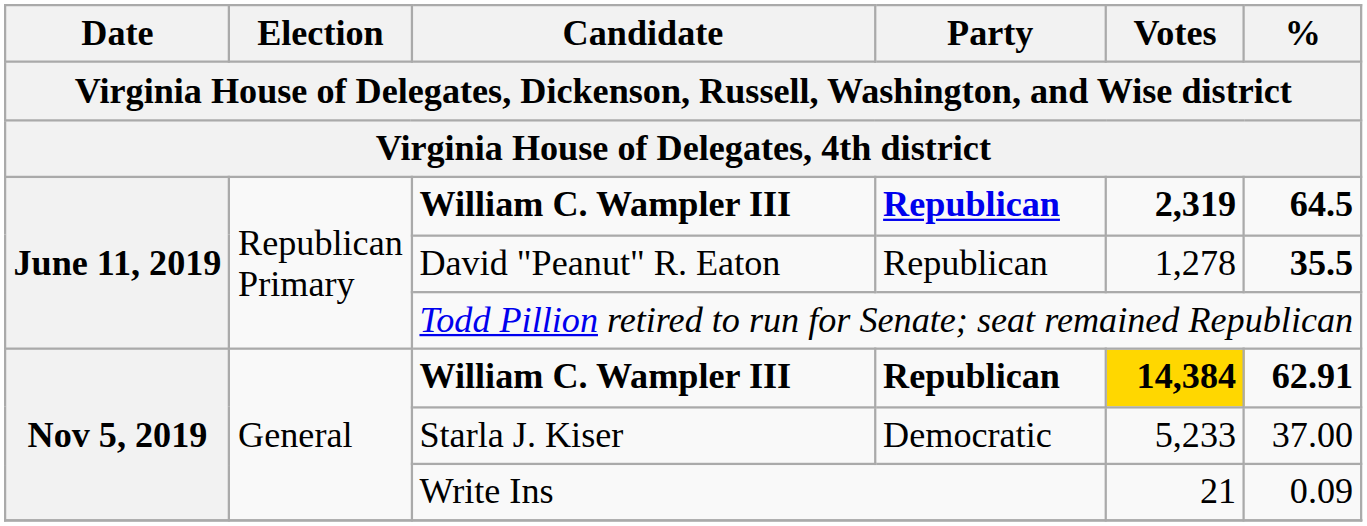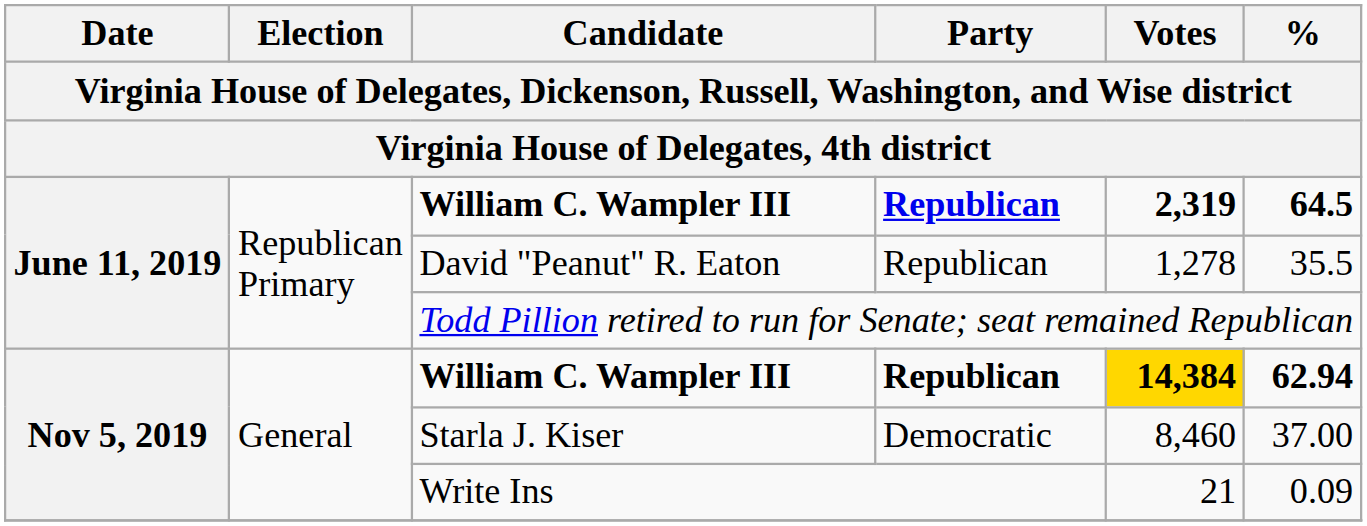David "Peanut" R. Eaton | %: bold -> normal
Nov 5, 2019 / William C. Wampler III | %: 62.91 -> 62.94
Starla J. Kiser | Votes: 5,233 -> 8,460
